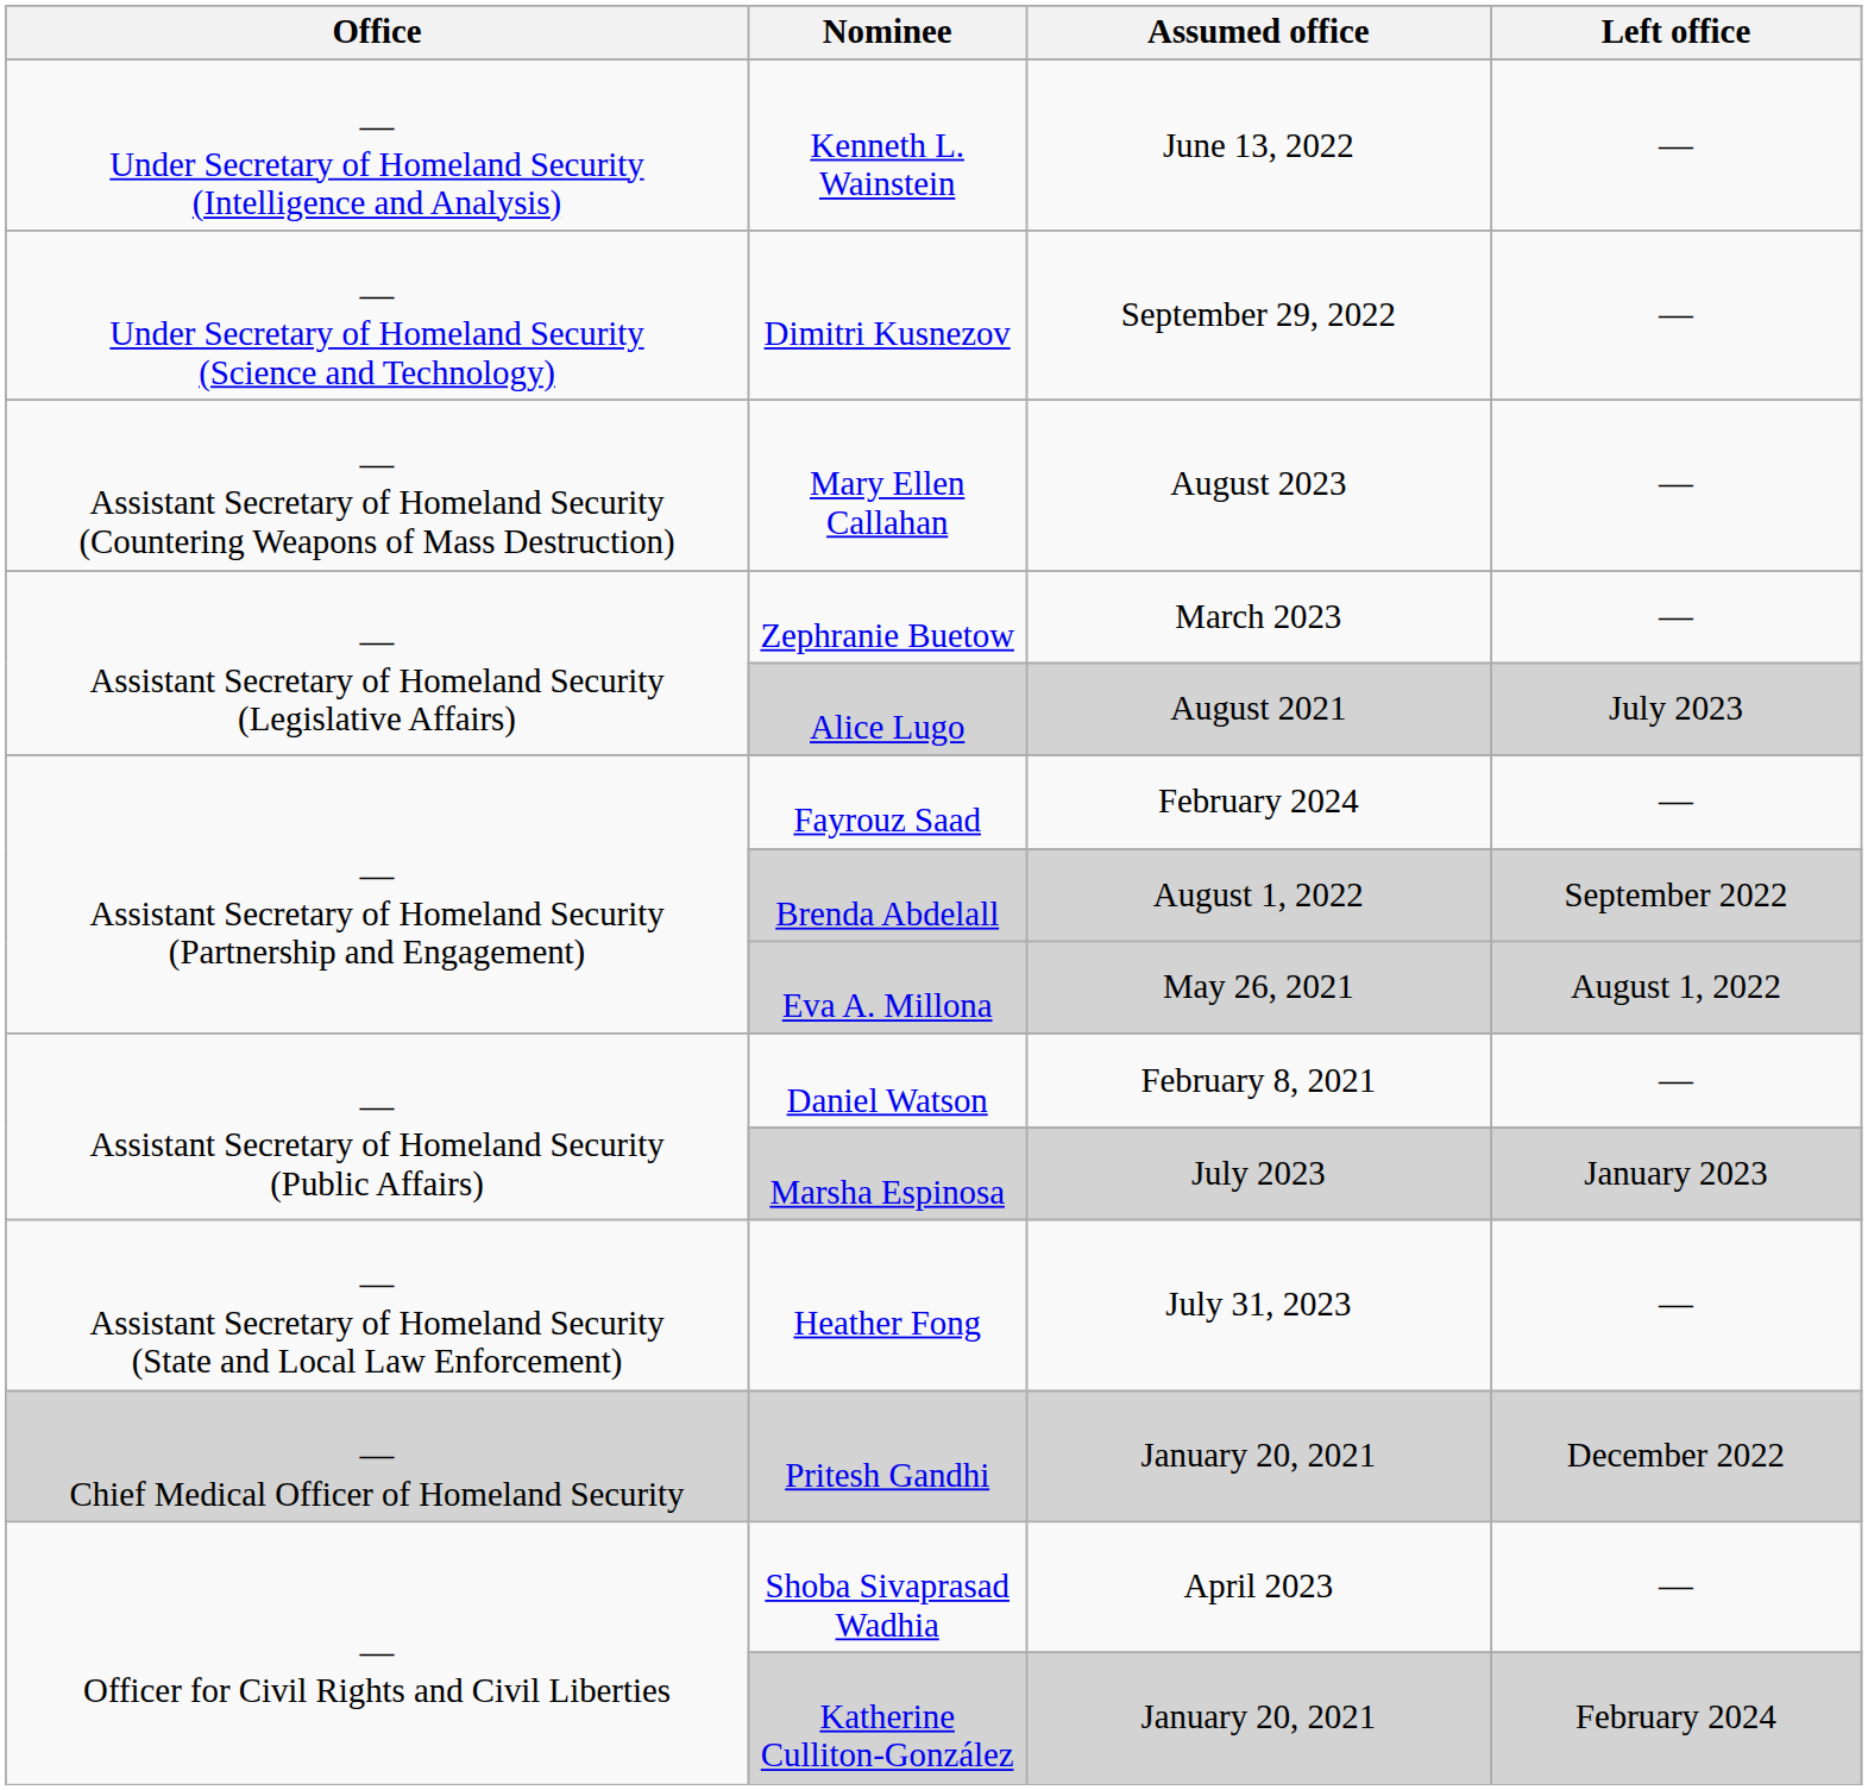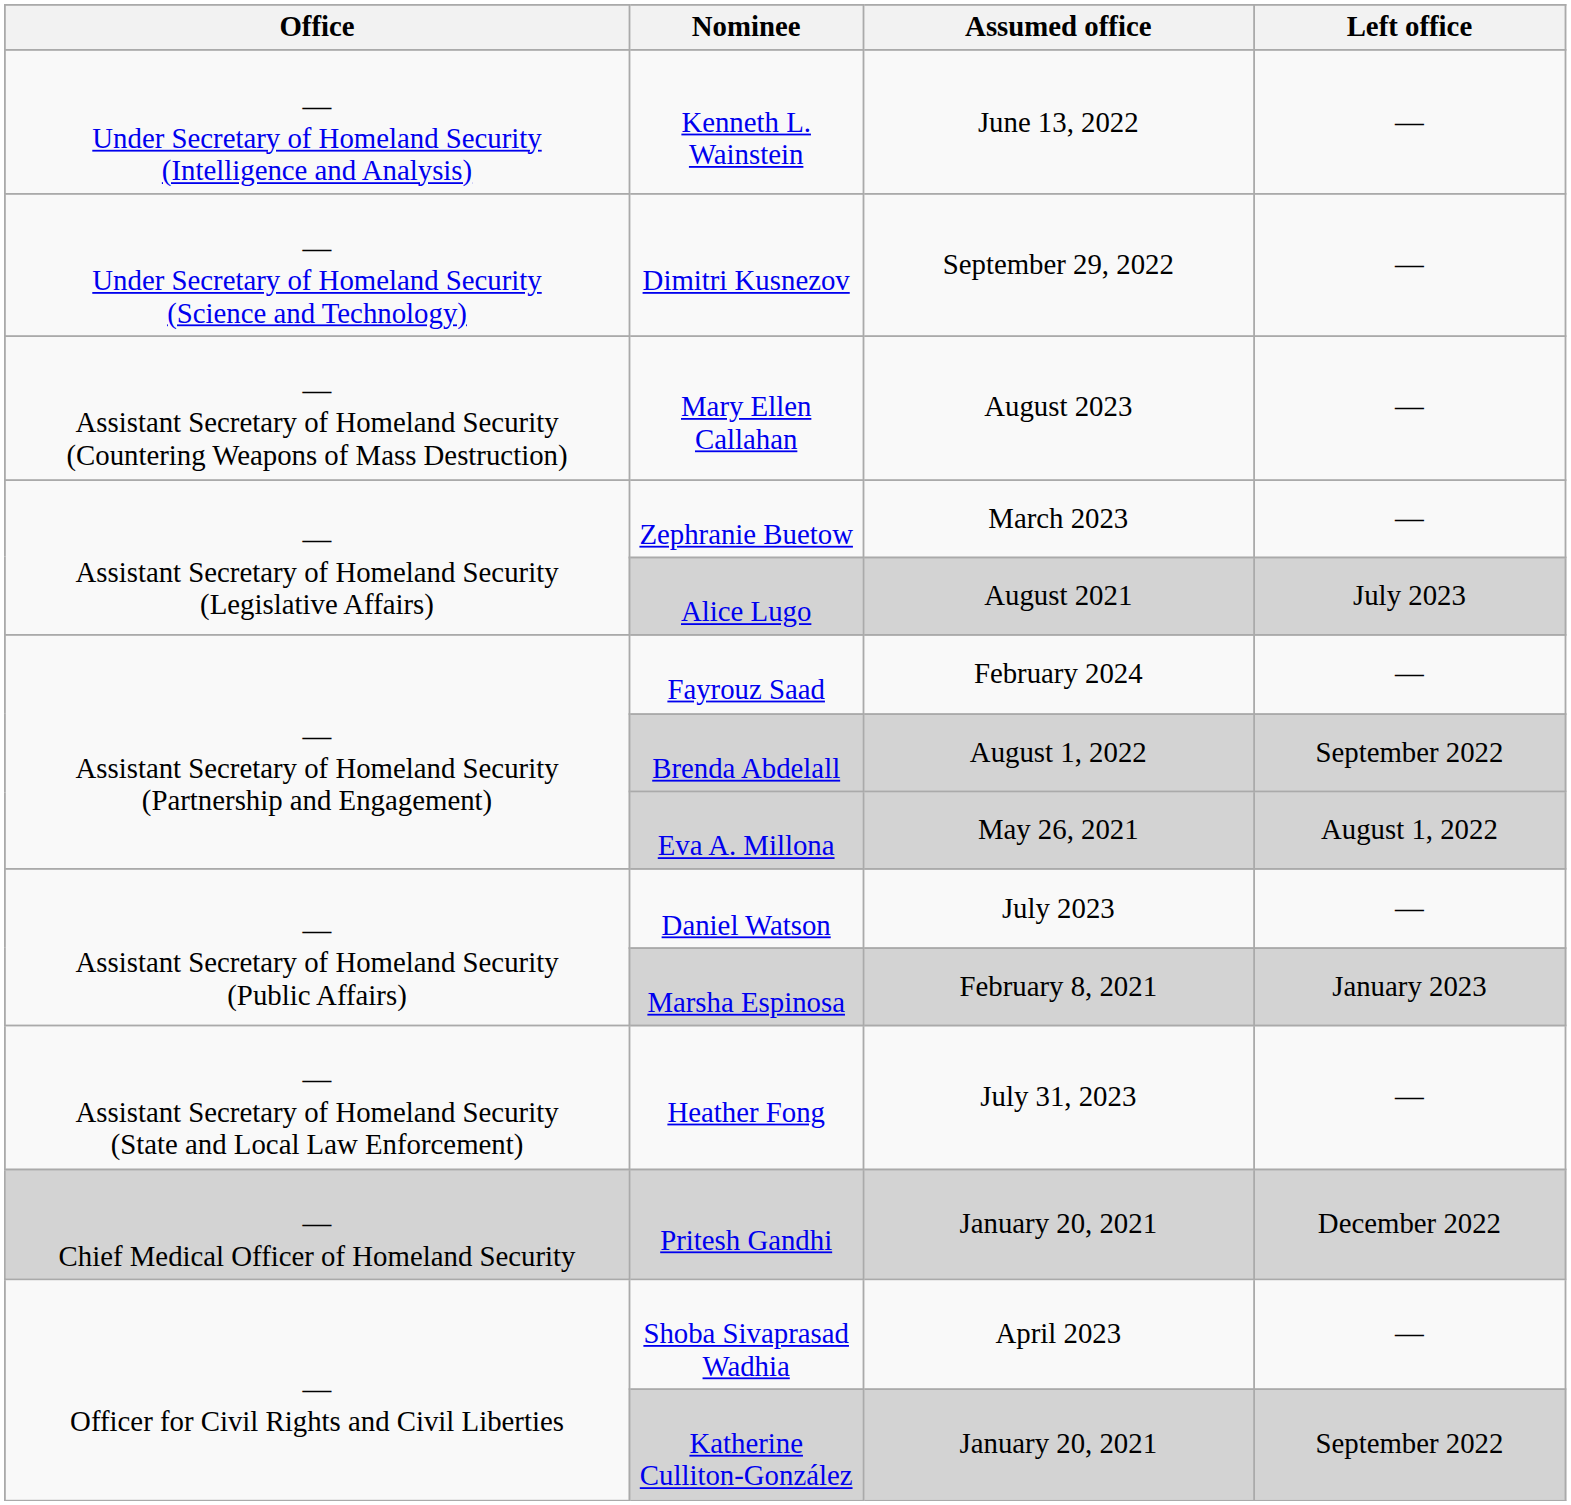Daniel Watson | Assumed office: February 8, 2021 -> July 2023
Marsha Espinosa | Assumed office: July 2023 -> February 8, 2021
Katherine Culliton-González | Left office: February 2024 -> September 2022
